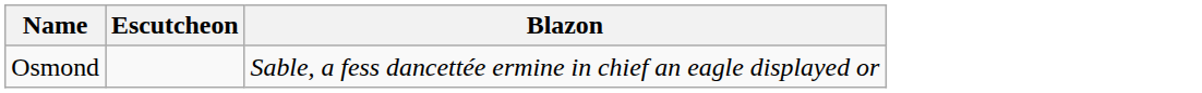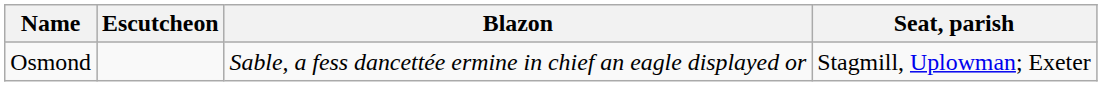+ column: Seat, parish | Stagmill, Uplowman; Exeter
